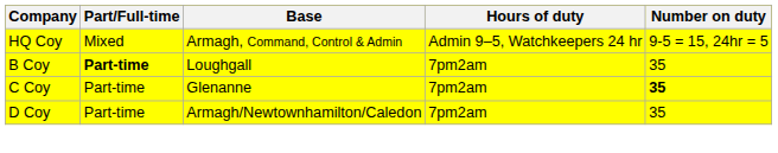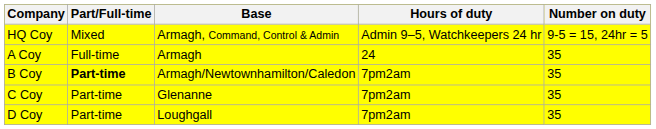+ row: A Coy | Full-time | Armagh | 24 | 35
B Coy | Base: Loughgall -> Armagh/Newtownhamilton/Caledon
C Coy | Number on duty: bold -> normal
D Coy | Base: Armagh/Newtownhamilton/Caledon -> Loughgall
